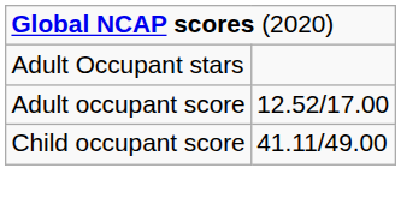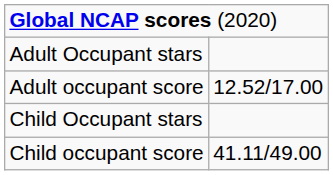+ row: Child Occupant stars
